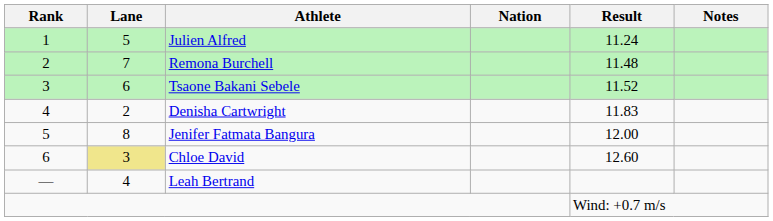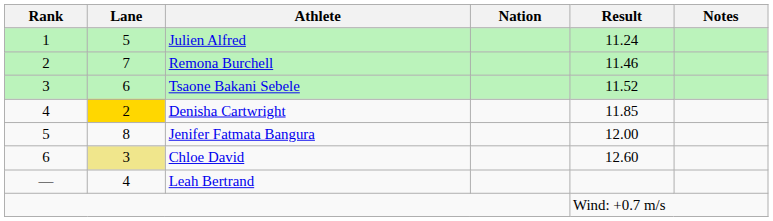Remona Burchell | Result: 11.48 -> 11.46
Denisha Cartwright | Lane: no background -> gold background
Denisha Cartwright | Result: 11.83 -> 11.85
